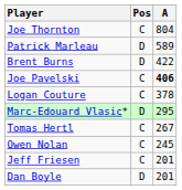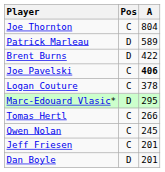Tomas Hertl | A: 267 -> 266
